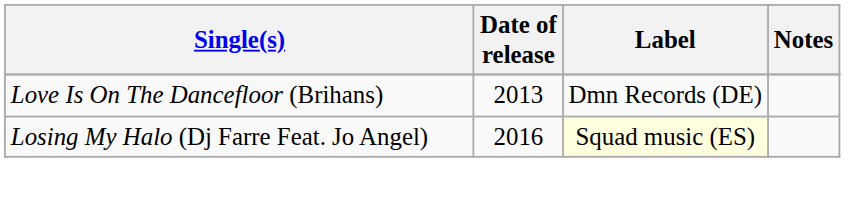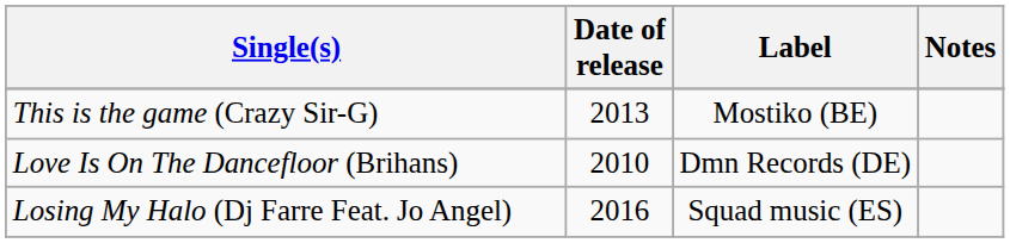+ row: This is the game (Crazy Sir-G) | 2013 | Mostiko (BE)
Love Is On The Dancefloor (Brihans) | Date of release: 2013 -> 2010
Losing My Halo (Dj Farre Feat. Jo Angel) | Label: lightyellow background -> no background
